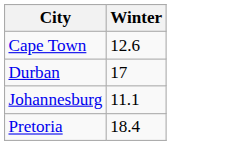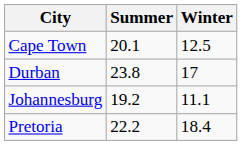+ column: Summer | 20.1 | 23.8 | 19.2 | 22.2
Cape Town | Winter: 12.6 -> 12.5
